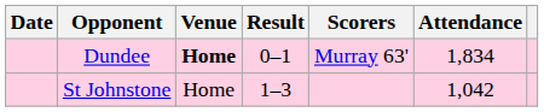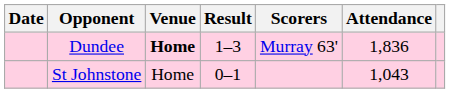Dundee | Result: 0–1 -> 1–3
Dundee | Attendance: 1,834 -> 1,836
St Johnstone | Result: 1–3 -> 0–1
St Johnstone | Attendance: 1,042 -> 1,043
